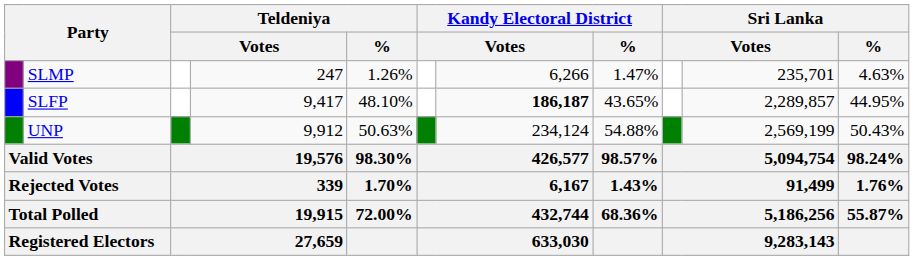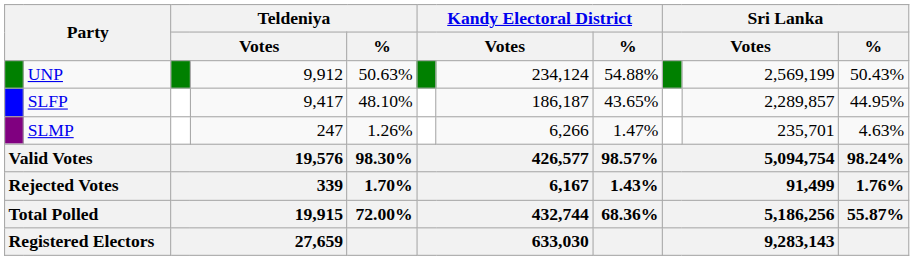rows swapped: UNP <-> SLMP
SLFP | column 7: bold -> normal
